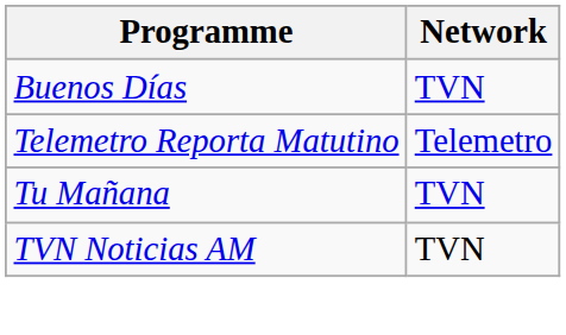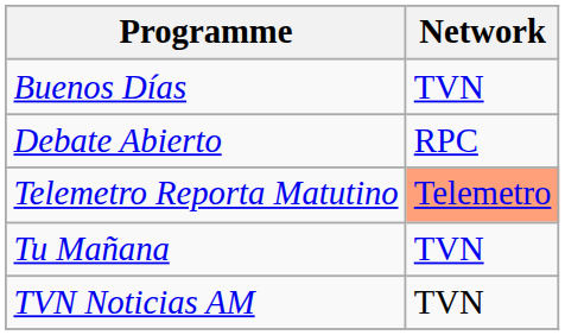+ row: Debate Abierto | RPC
Telemetro Reporta Matutino | Network: no background -> lightsalmon background
